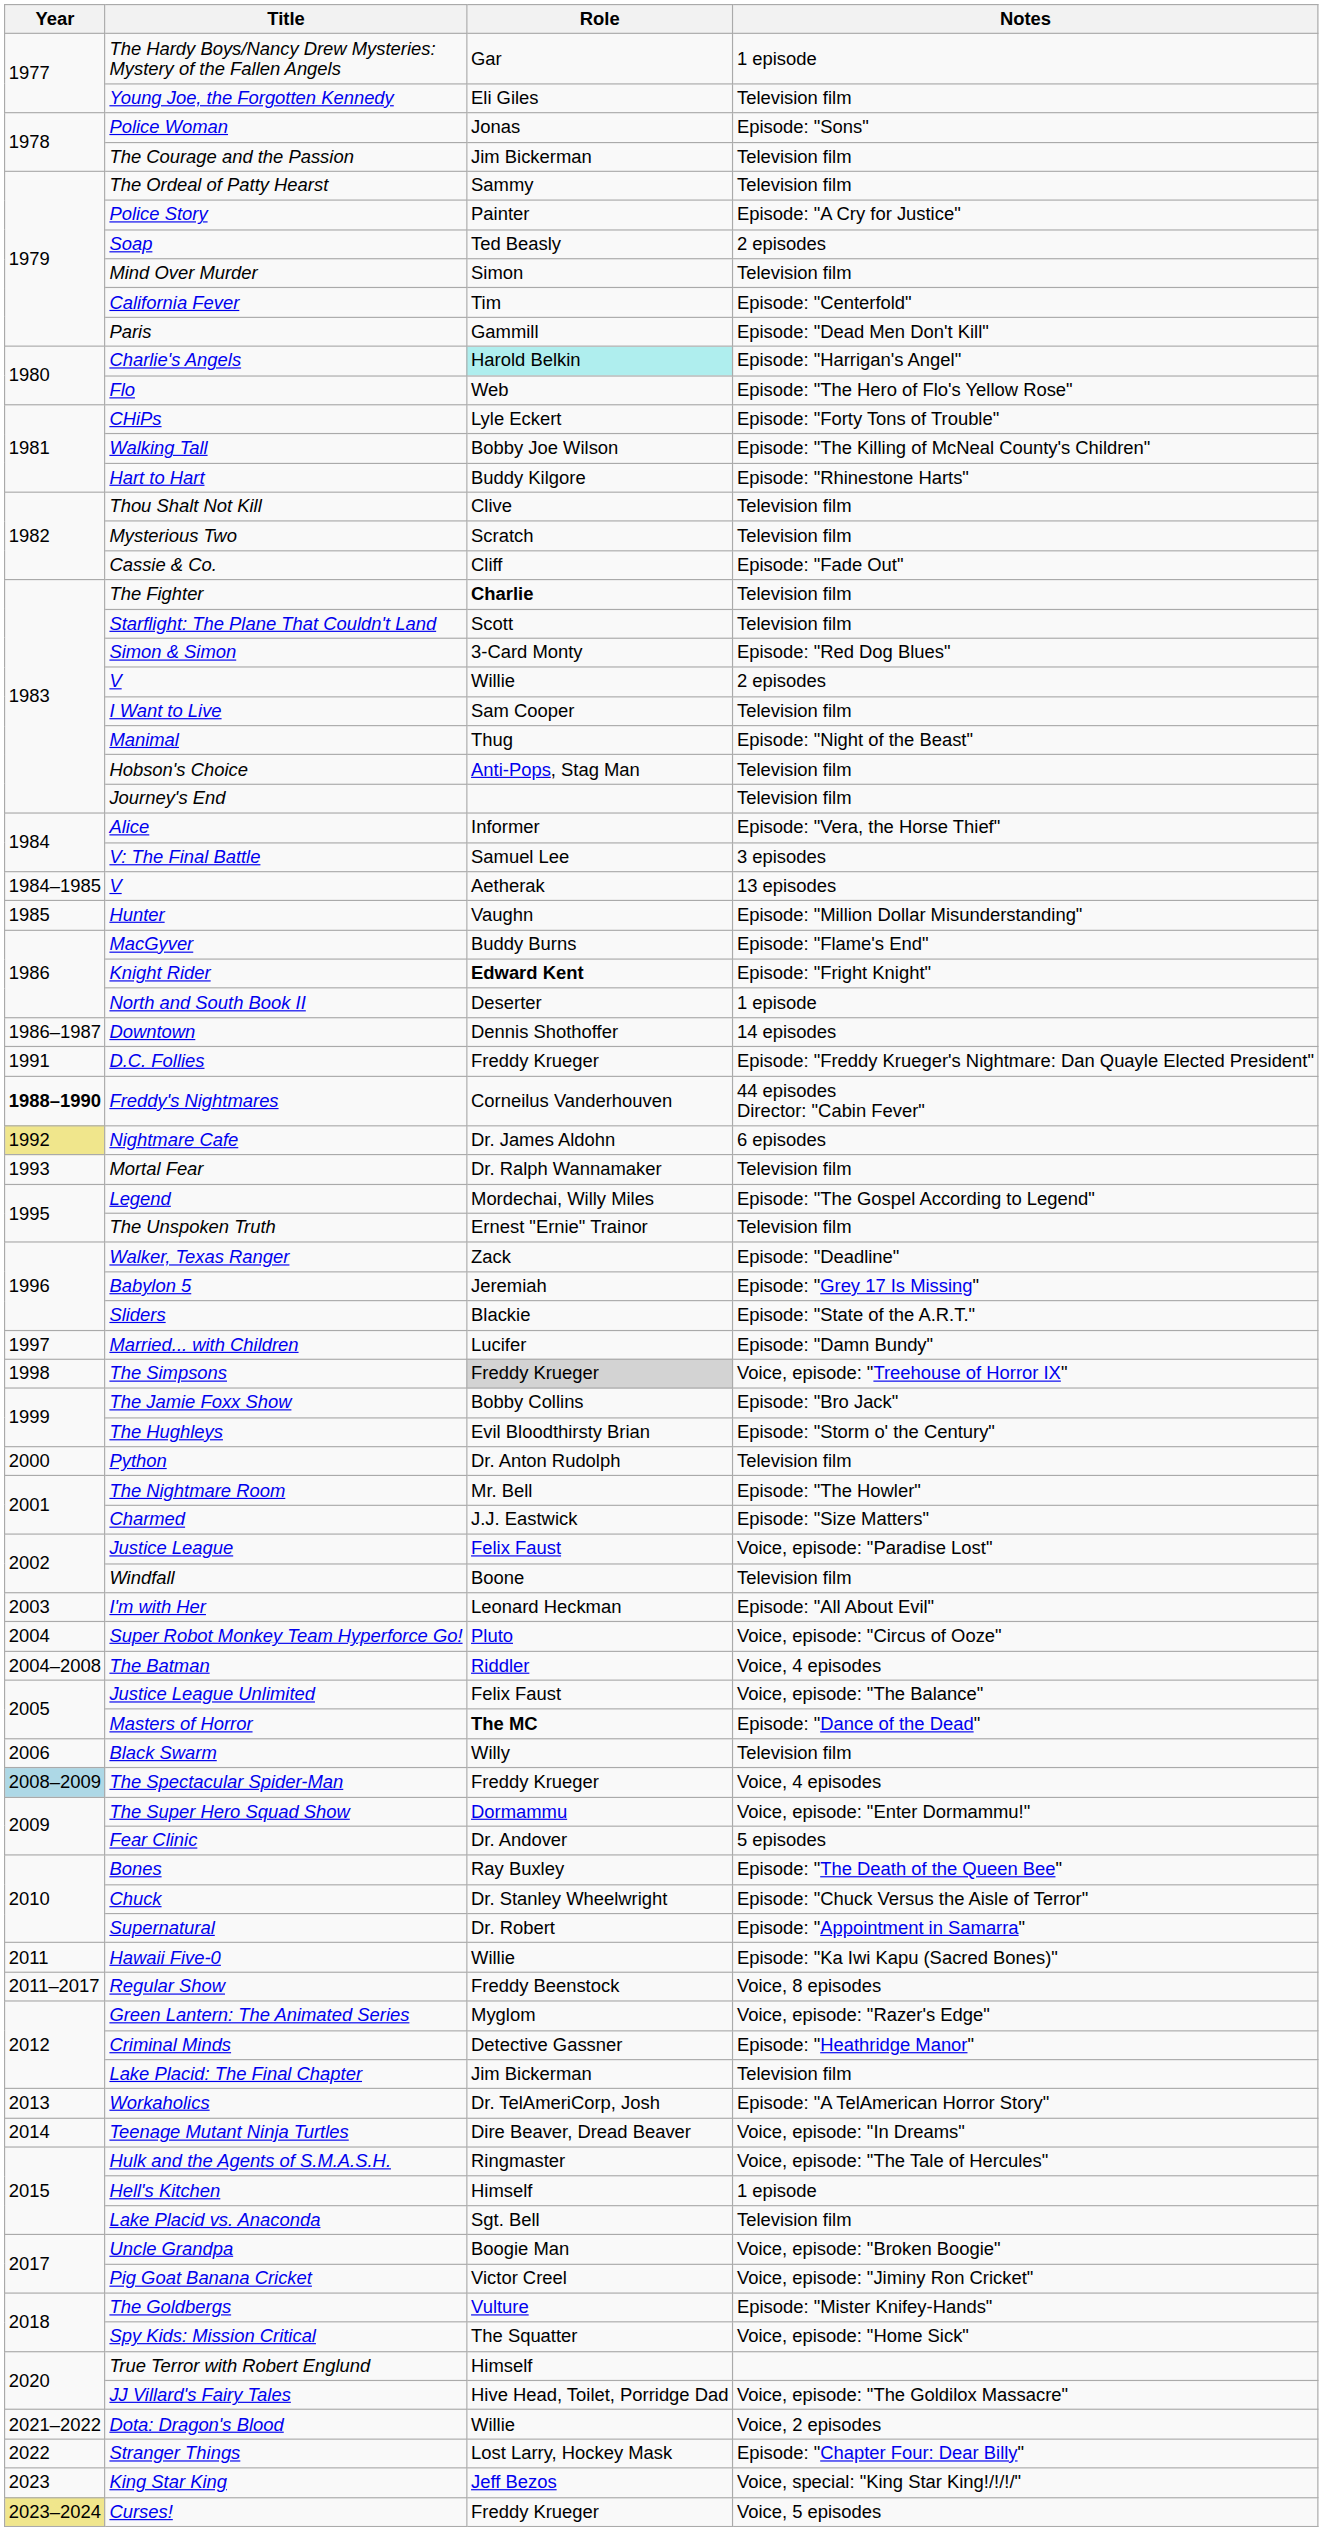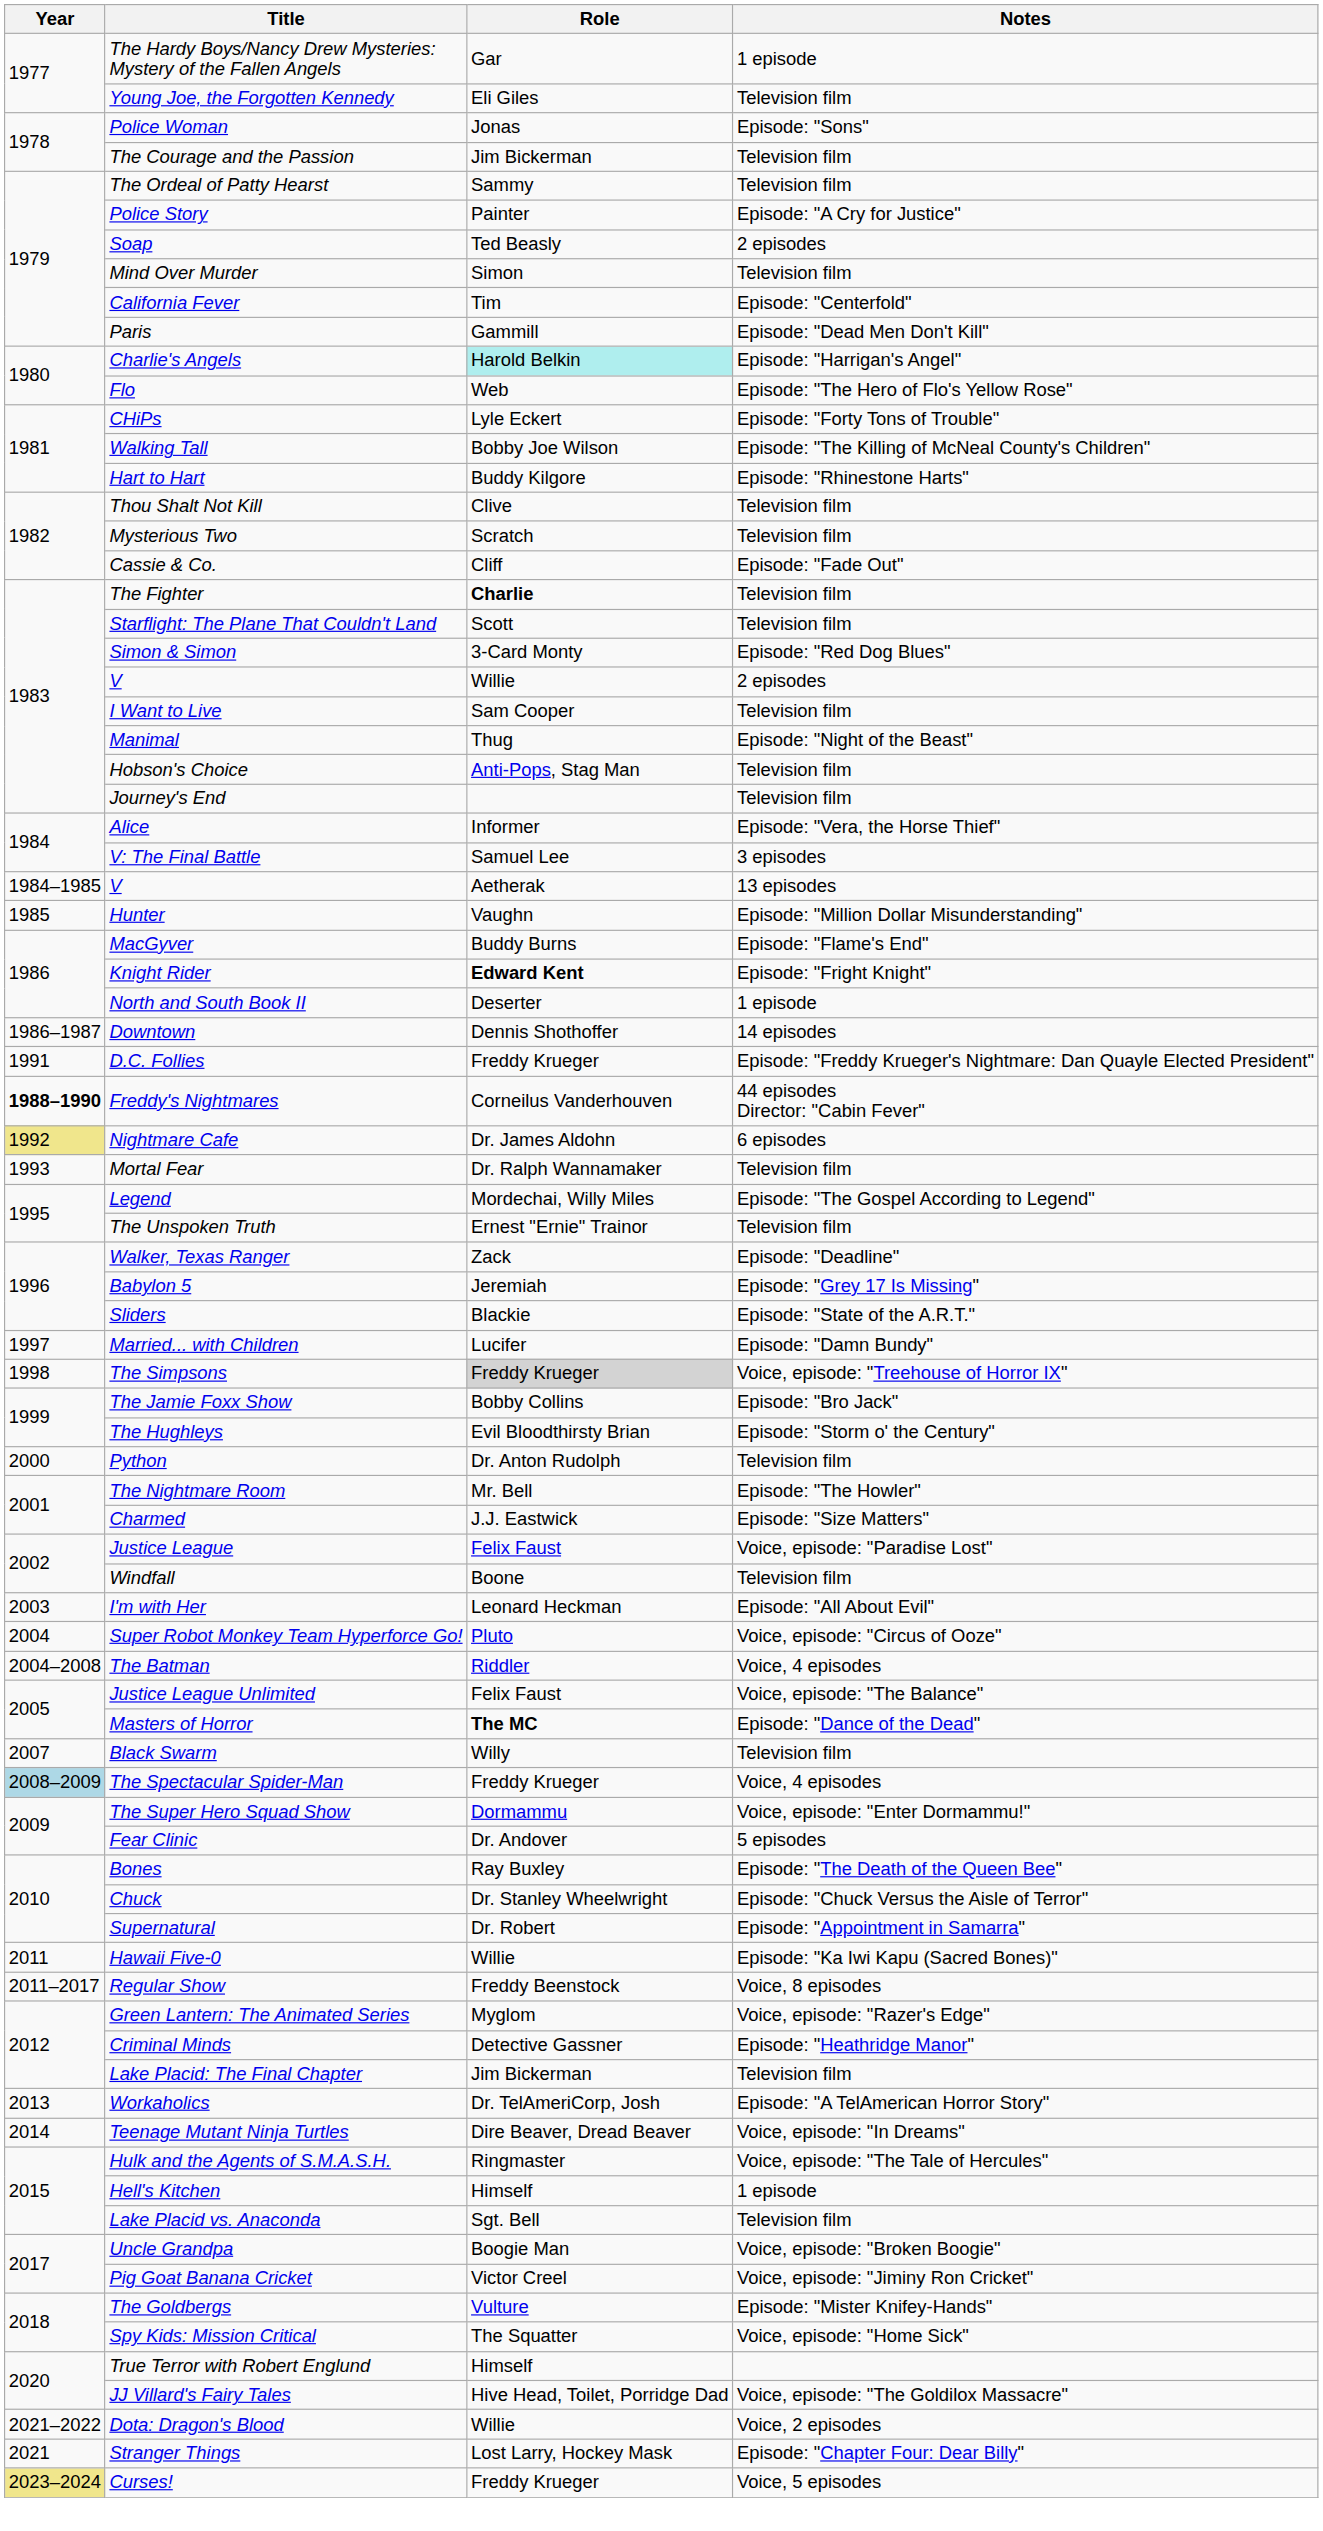Black Swarm | Year: 2006 -> 2007
Stranger Things | Year: 2022 -> 2021
- row: 2023 | King Star King | Jeff Bezos | Voice, special: "King Star King!/!/!/"
